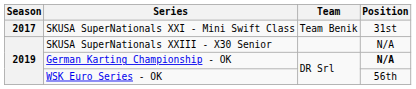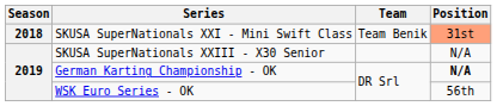SKUSA SuperNationals XXI - Mini Swift Class | Season: 2017 -> 2018
SKUSA SuperNationals XXI - Mini Swift Class | Position: no background -> lightsalmon background
